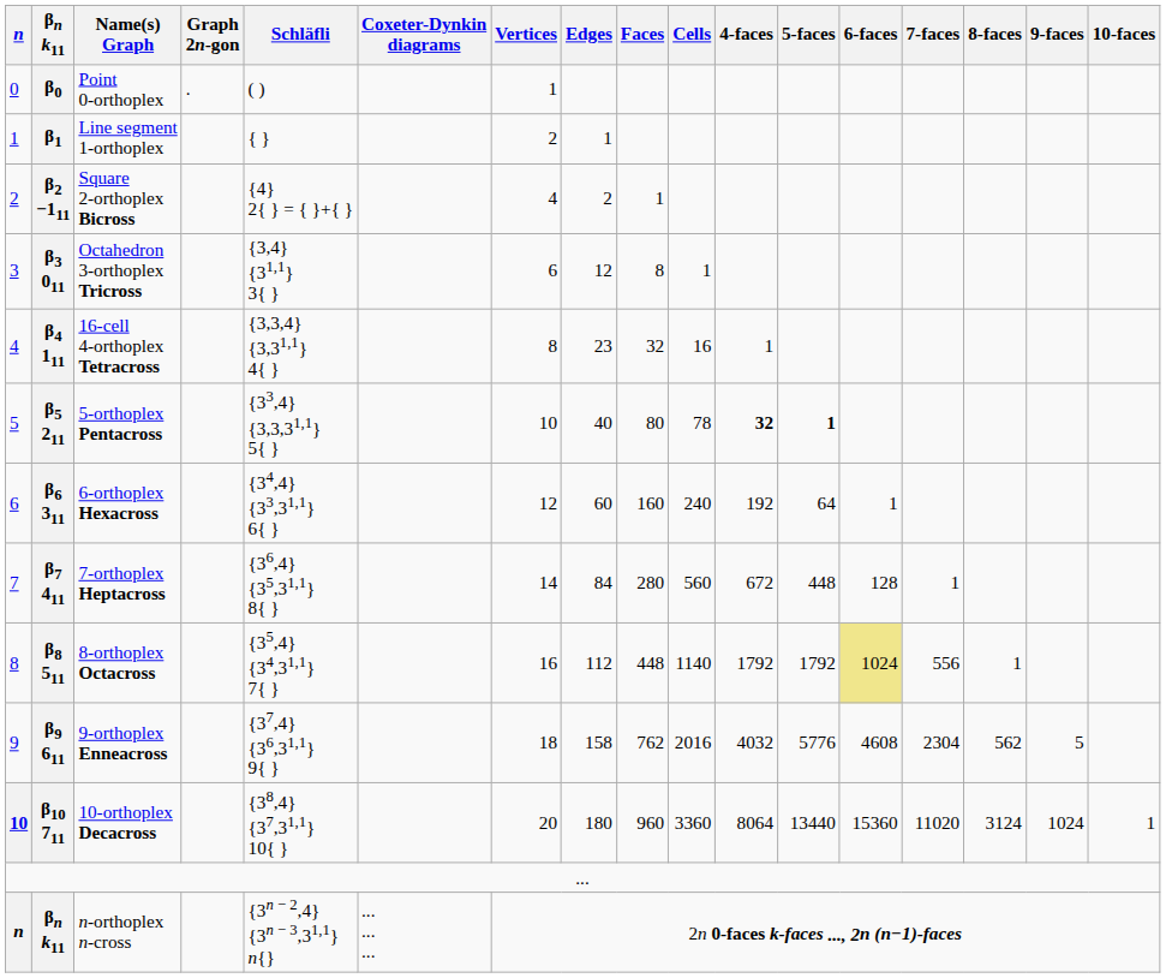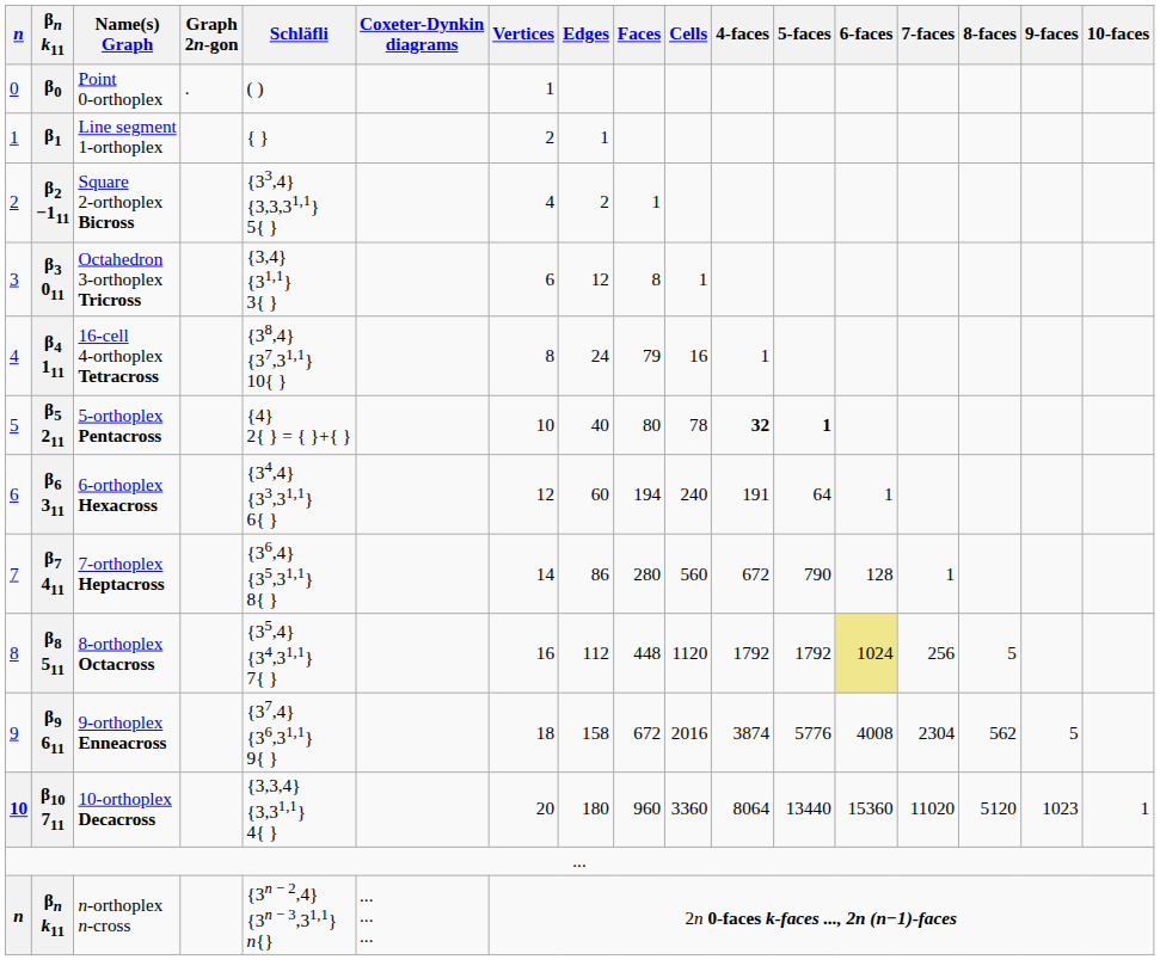Square 2-orthoplex Bicross | Schläfli: {4} 2{ } = { }+{ } -> {33,4} {3,3,31,1} 5{ }
16-cell 4-orthoplex Tetracross | Schläfli: {3,3,4} {3,31,1} 4{ } -> {38,4} {37,31,1} 10{ }
16-cell 4-orthoplex Tetracross | Edges: 23 -> 24
16-cell 4-orthoplex Tetracross | Faces: 32 -> 79
5-orthoplex Pentacross | Schläfli: {33,4} {3,3,31,1} 5{ } -> {4} 2{ } = { }+{ }
6-orthoplex Hexacross | Faces: 160 -> 194
6-orthoplex Hexacross | 4-faces: 192 -> 191
7-orthoplex Heptacross | Edges: 84 -> 86
7-orthoplex Heptacross | 5-faces: 448 -> 790
8-orthoplex Octacross | Cells: 1140 -> 1120
8-orthoplex Octacross | 7-faces: 556 -> 256
8-orthoplex Octacross | 8-faces: 1 -> 5
9-orthoplex Enneacross | Faces: 762 -> 672
9-orthoplex Enneacross | 4-faces: 4032 -> 3874
9-orthoplex Enneacross | 6-faces: 4608 -> 4008
10-orthoplex Decacross | Schläfli: {38,4} {37,31,1} 10{ } -> {3,3,4} {3,31,1} 4{ }
10-orthoplex Decacross | 8-faces: 3124 -> 5120
10-orthoplex Decacross | 9-faces: 1024 -> 1023
